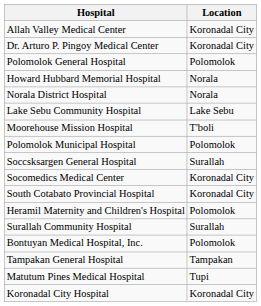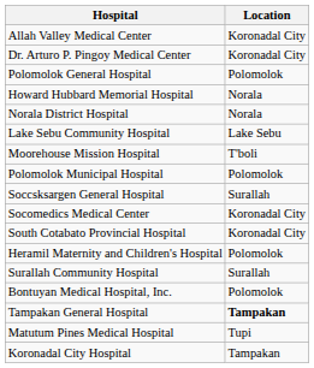Tampakan General Hospital | Location: normal -> bold
Koronadal City Hospital | Location: Koronadal City -> Tampakan
